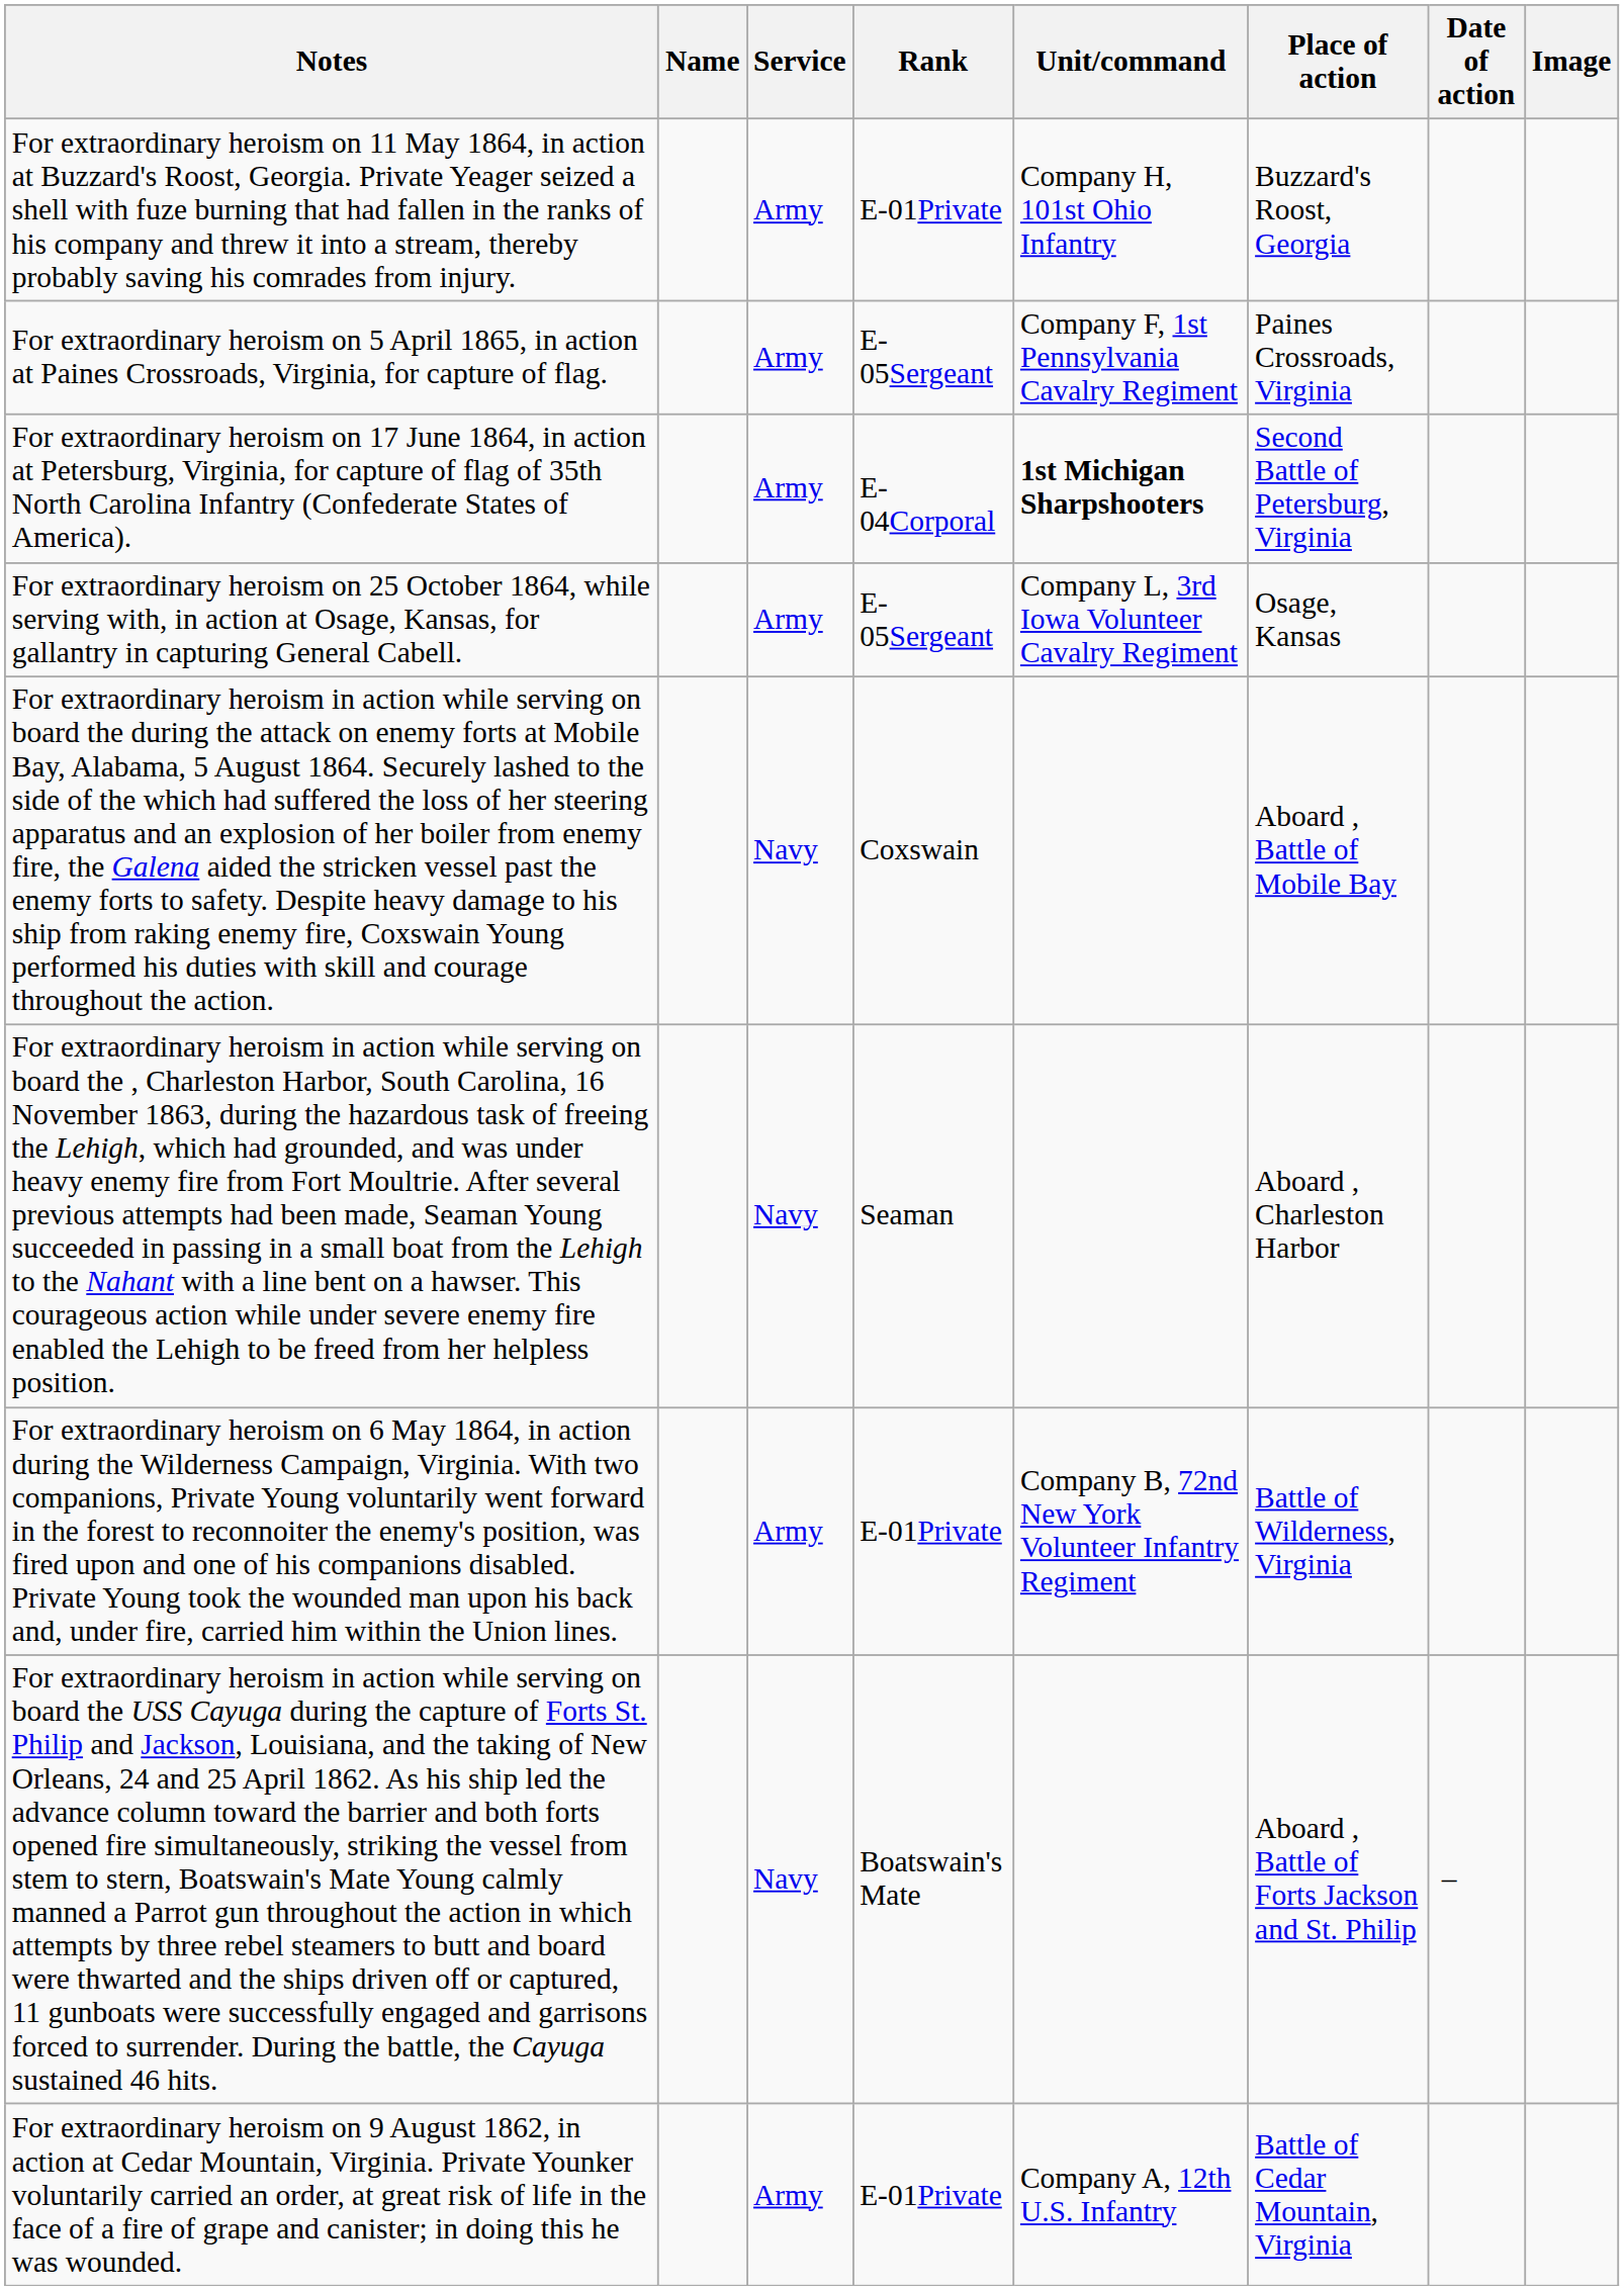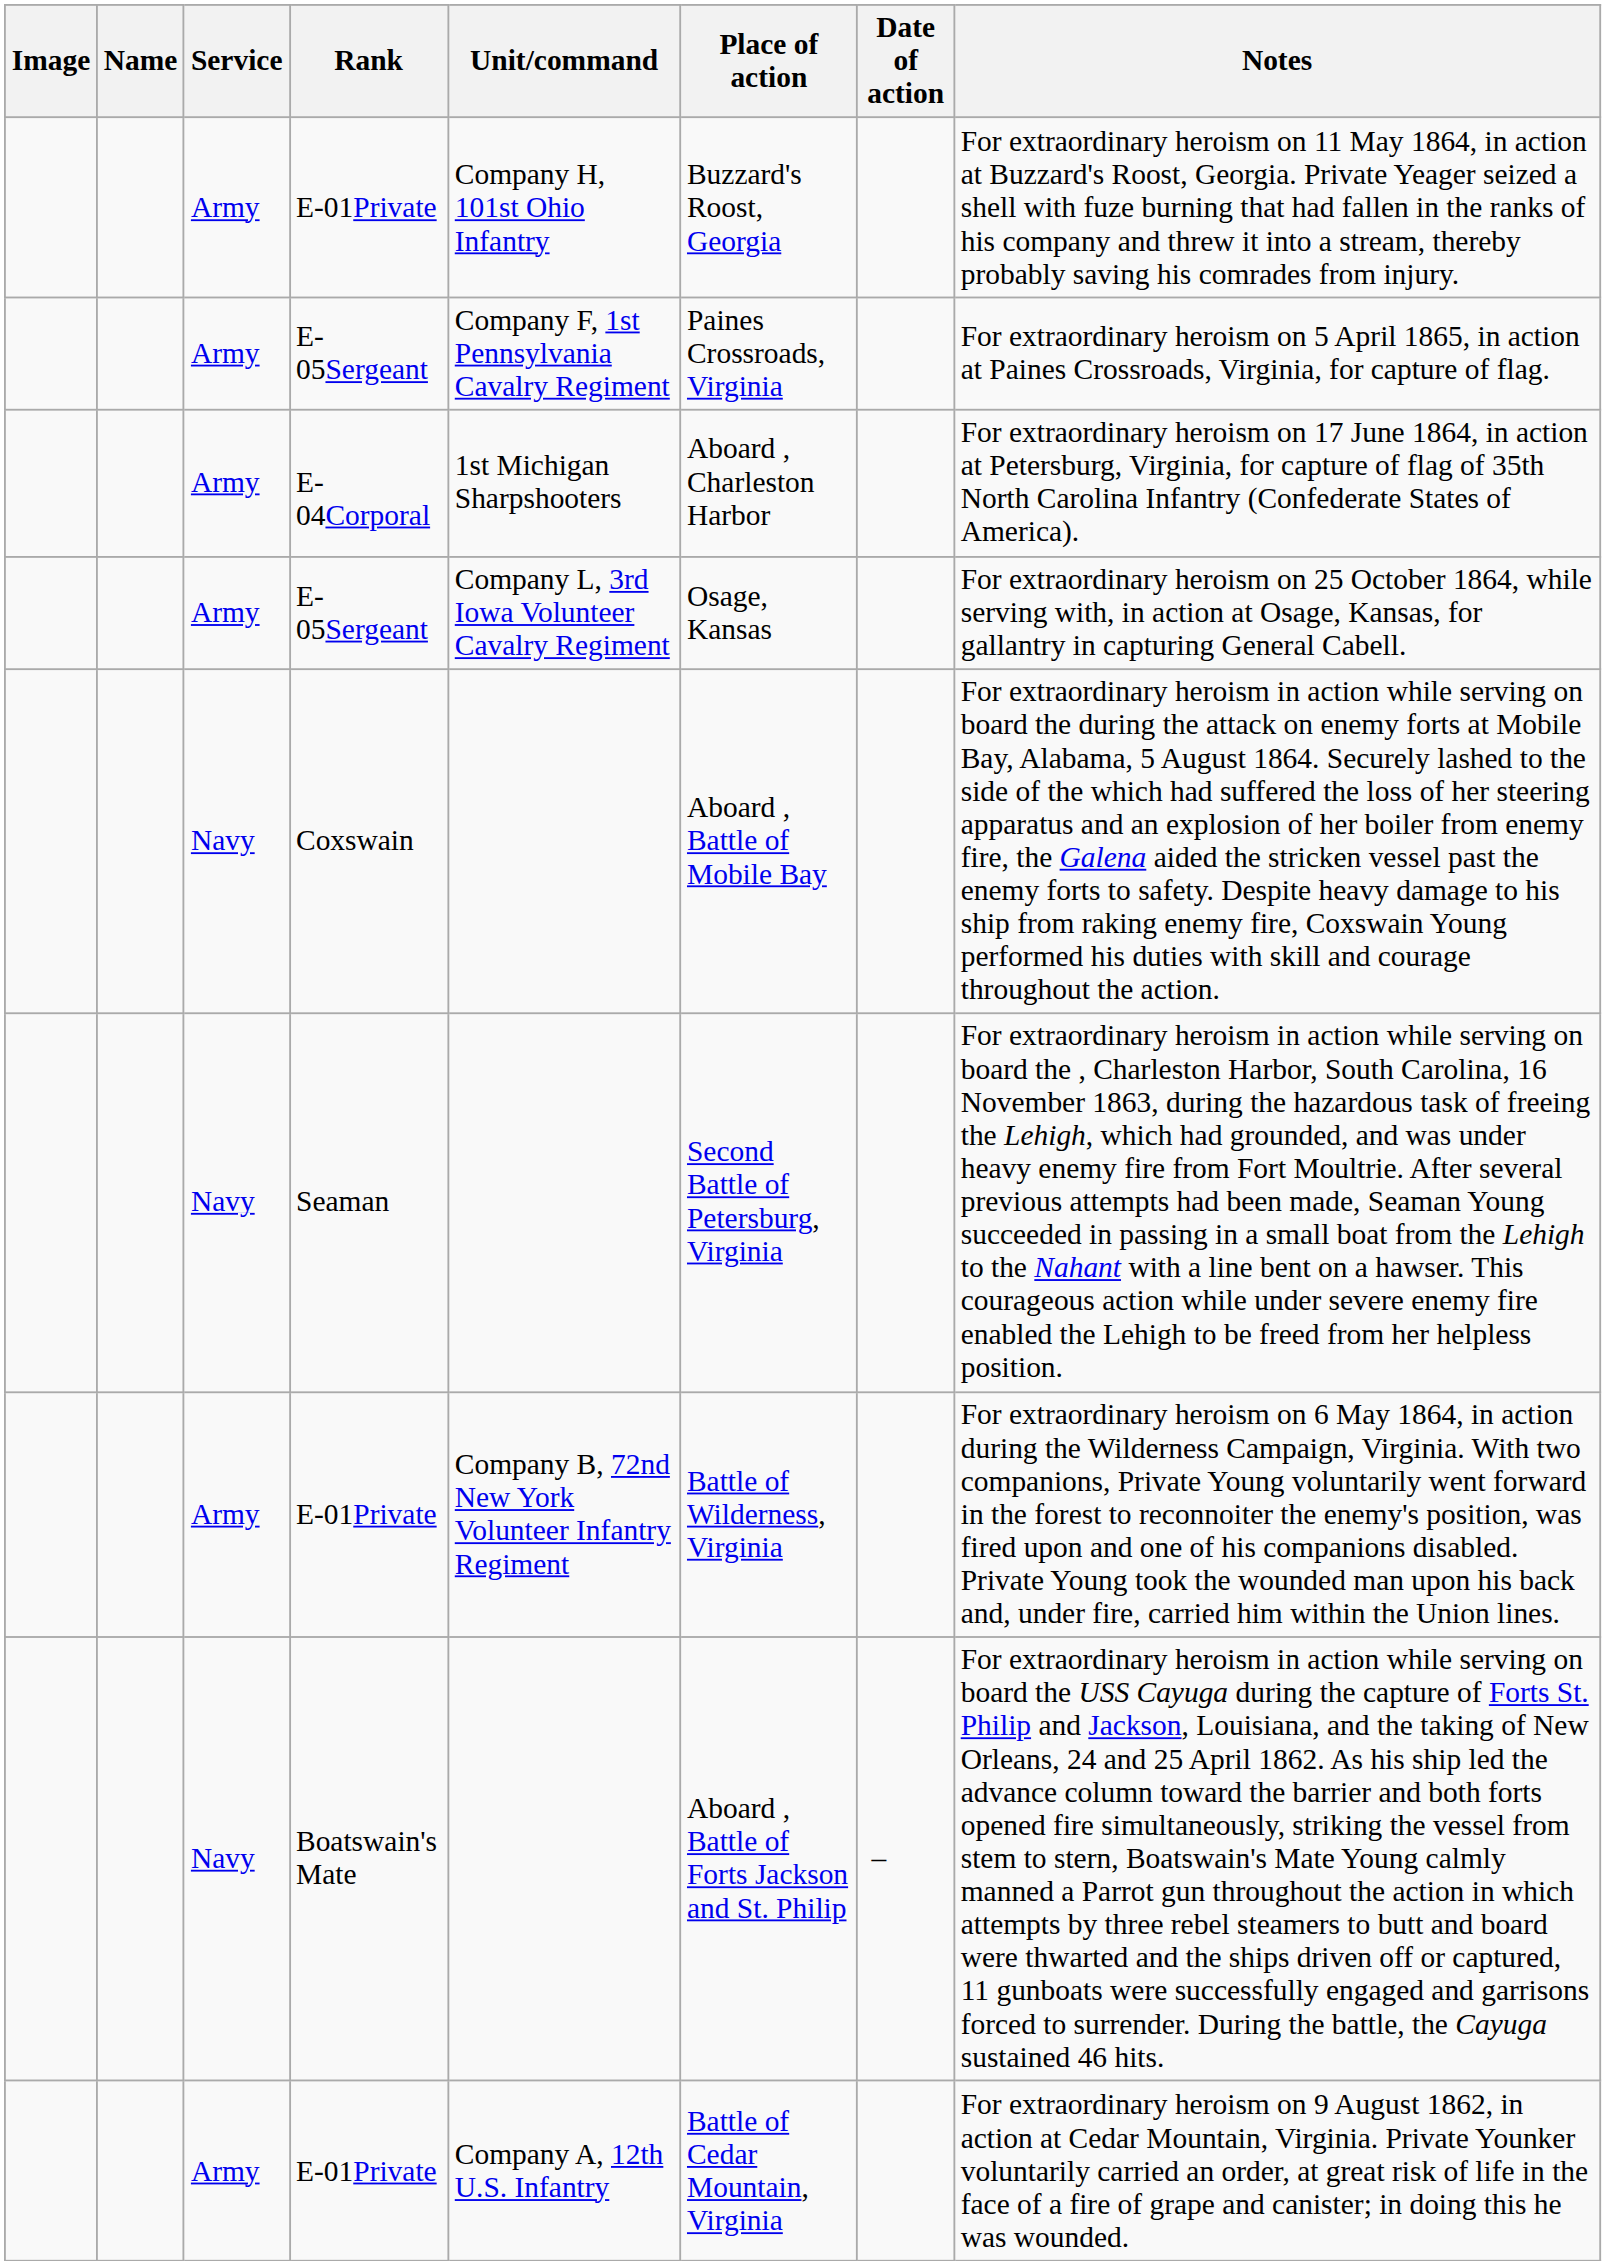columns swapped: Image <-> Notes
E-04Corporal | Unit/command: bold -> normal
E-04Corporal | Place of action: Second Battle of Petersburg, Virginia -> Aboard , Charleston Harbor
Seaman | Place of action: Aboard , Charleston Harbor -> Second Battle of Petersburg, Virginia
